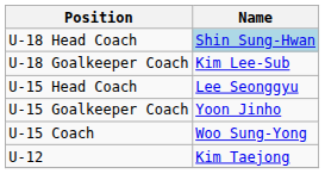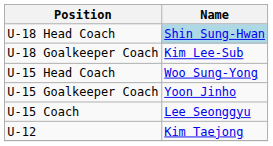U-15 Head Coach | Name: Lee Seonggyu -> Woo Sung-Yong
U-15 Coach | Name: Woo Sung-Yong -> Lee Seonggyu
